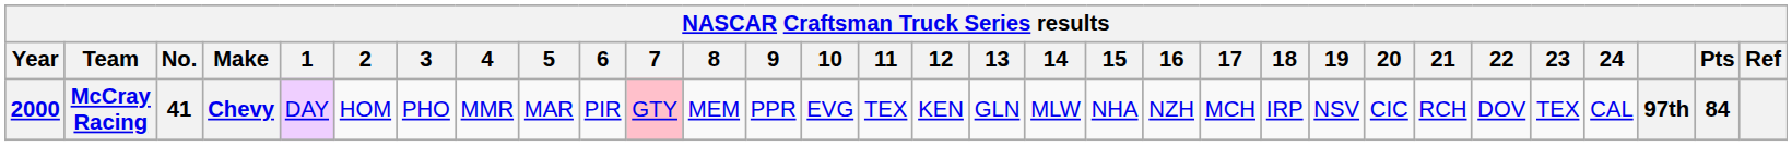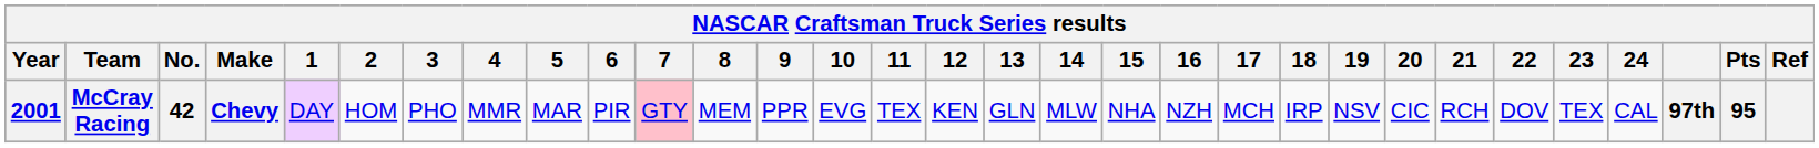McCray Racing | Year: 2000 -> 2001
McCray Racing | No.: 41 -> 42
McCray Racing | Pts: 84 -> 95
